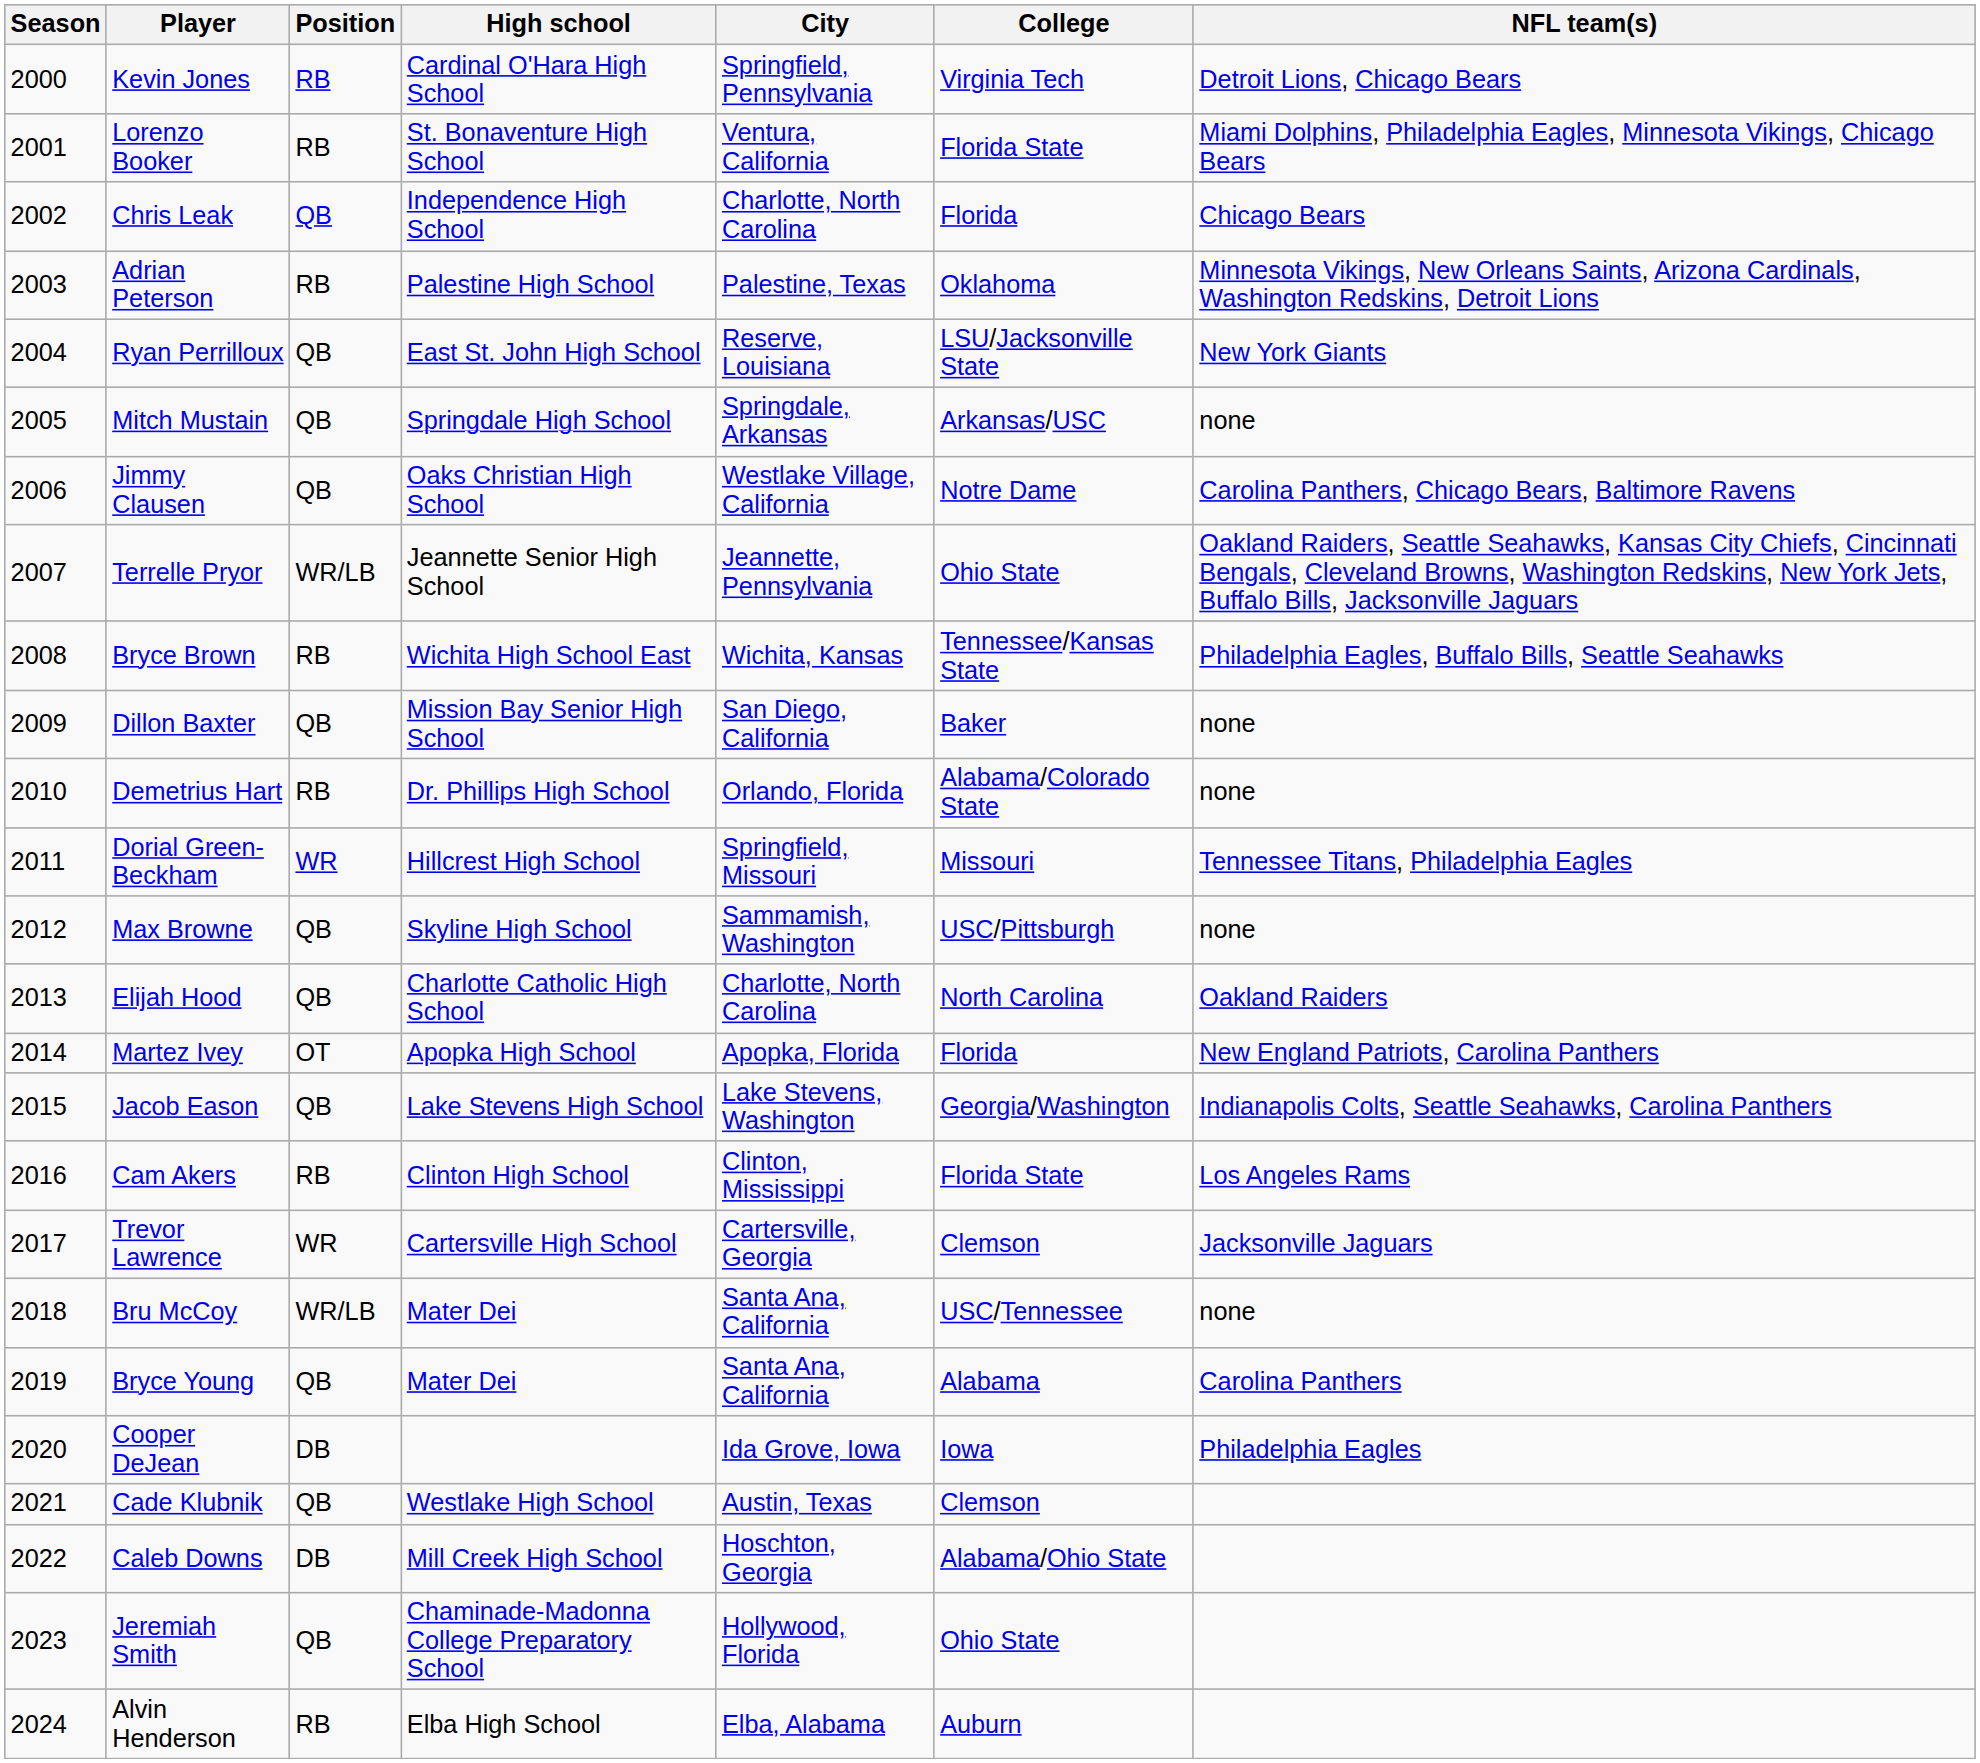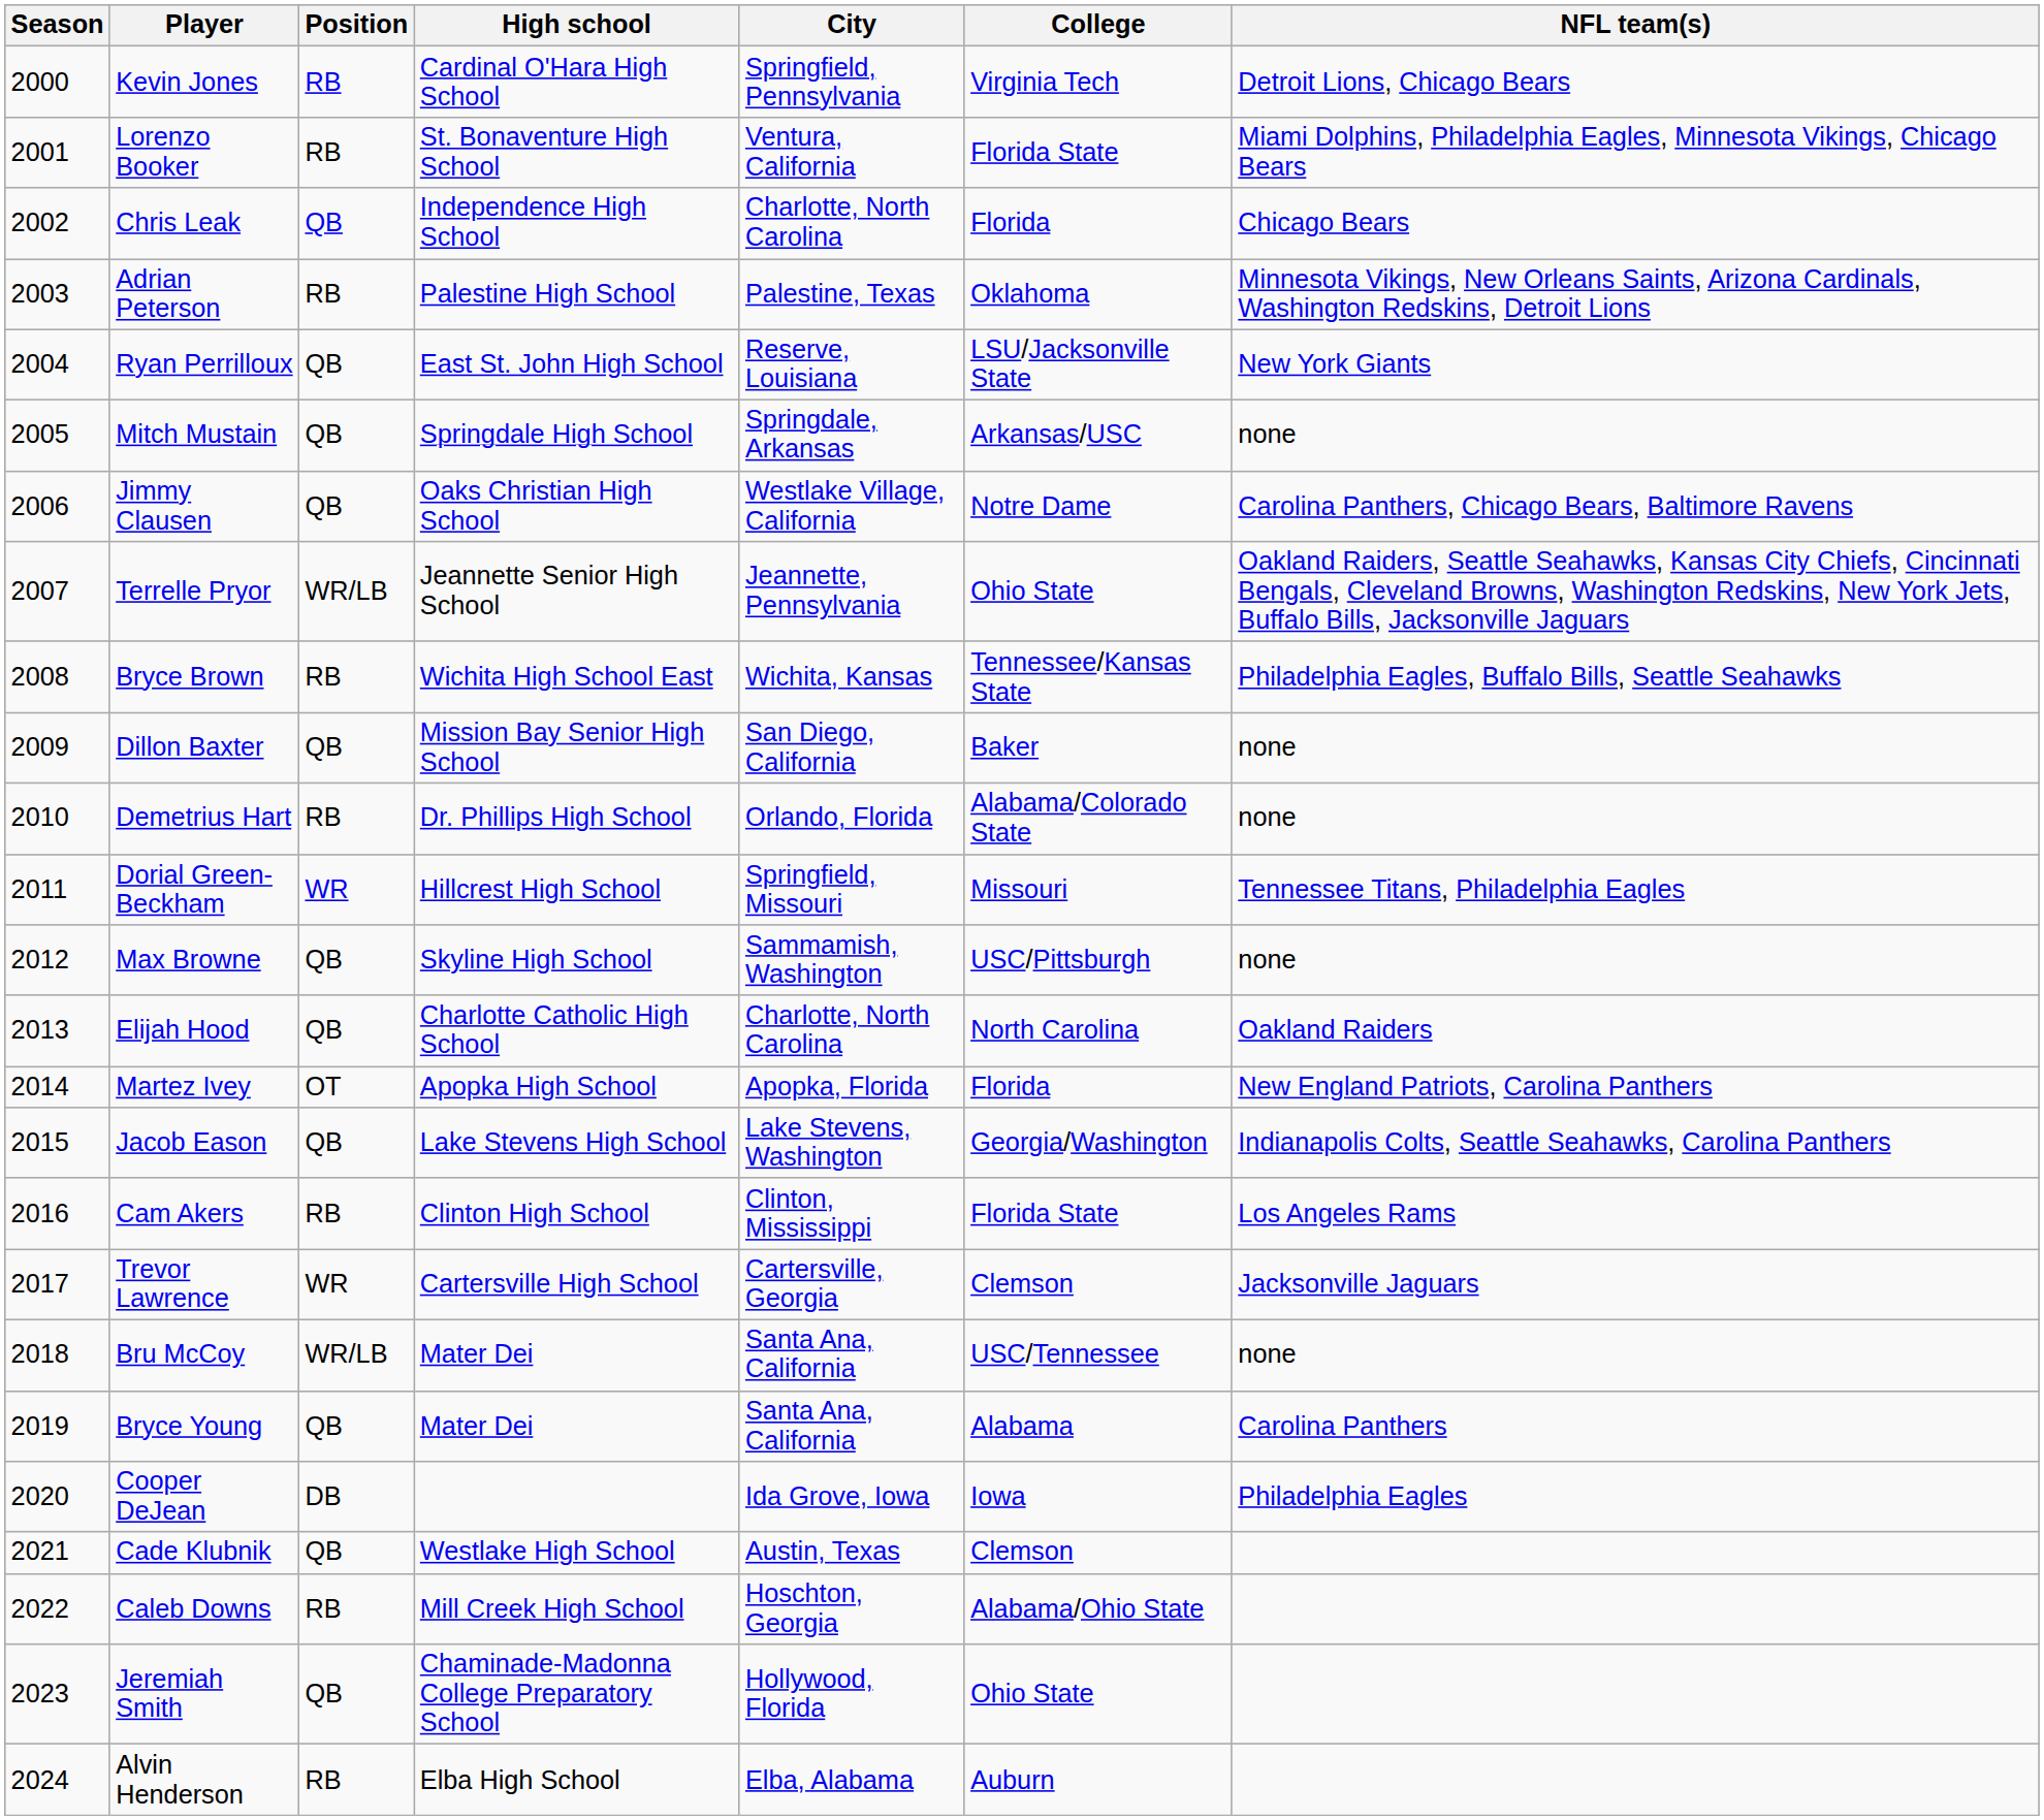Caleb Downs | Position: DB -> RB
